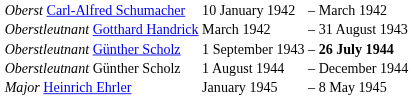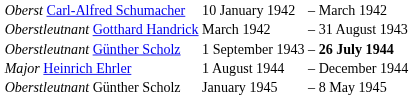1 August 1944 | column 1: Oberstleutnant Günther Scholz -> Major Heinrich Ehrler
January 1945 | column 1: Major Heinrich Ehrler -> Oberstleutnant Günther Scholz
